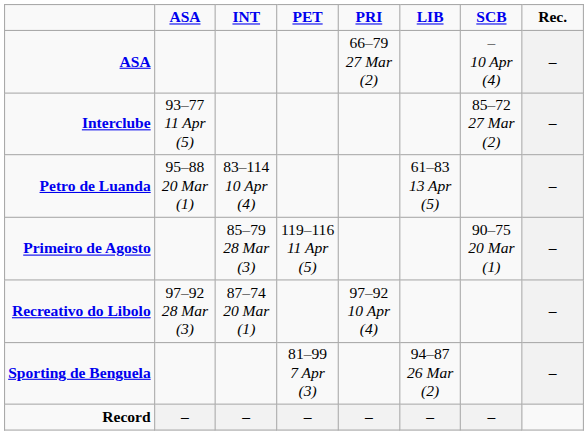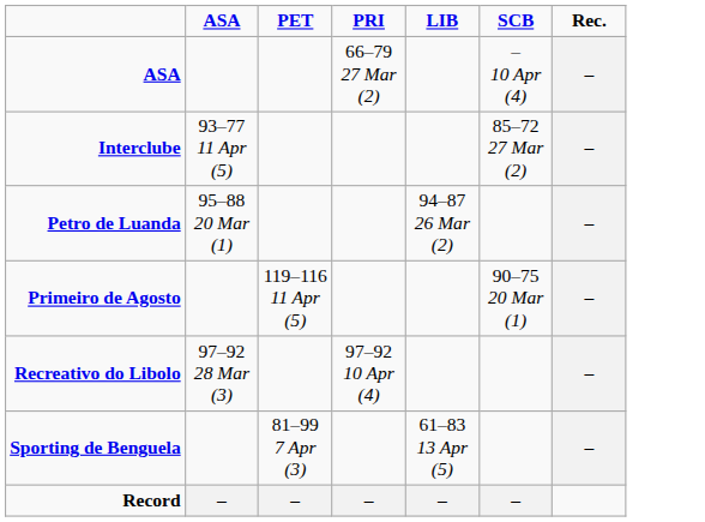- column: INT | 83–114 10 Apr (4) | 85–79 28 Mar (3) | 87–74 20 Mar (1) | –
Petro de Luanda | LIB: 61–83 13 Apr (5) -> 94–87 26 Mar (2)
Sporting de Benguela | LIB: 94–87 26 Mar (2) -> 61–83 13 Apr (5)
